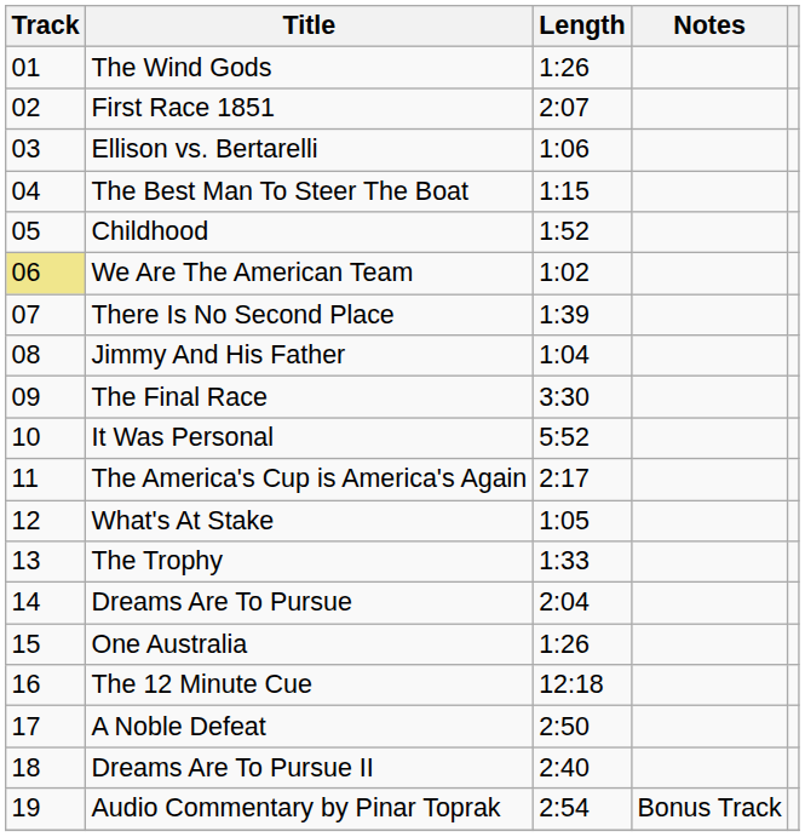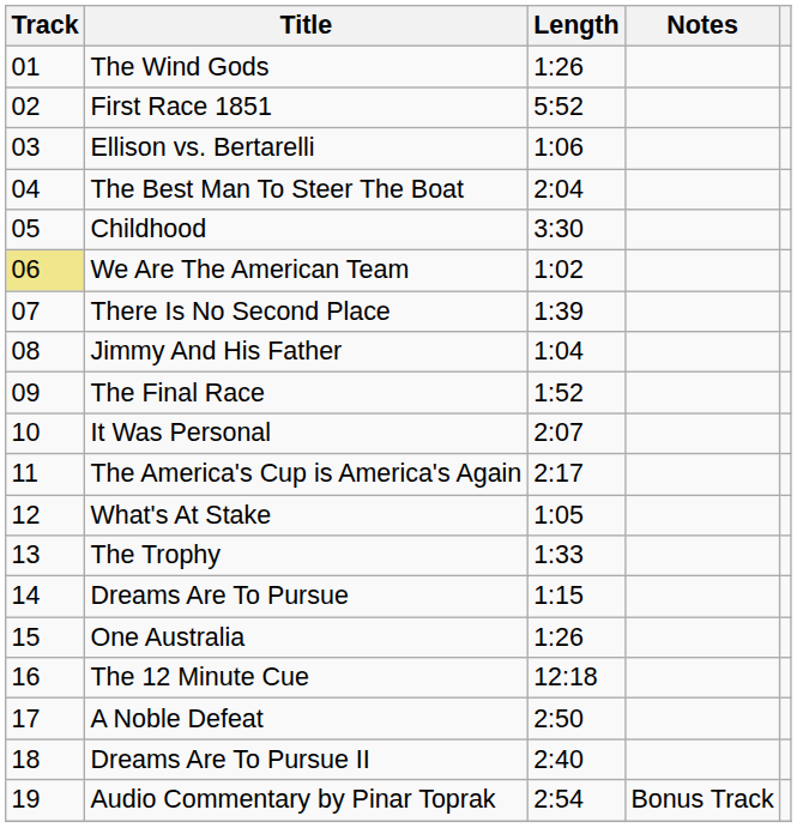First Race 1851 | Length: 2:07 -> 5:52
The Best Man To Steer The Boat | Length: 1:15 -> 2:04
Childhood | Length: 1:52 -> 3:30
The Final Race | Length: 3:30 -> 1:52
It Was Personal | Length: 5:52 -> 2:07
Dreams Are To Pursue | Length: 2:04 -> 1:15
